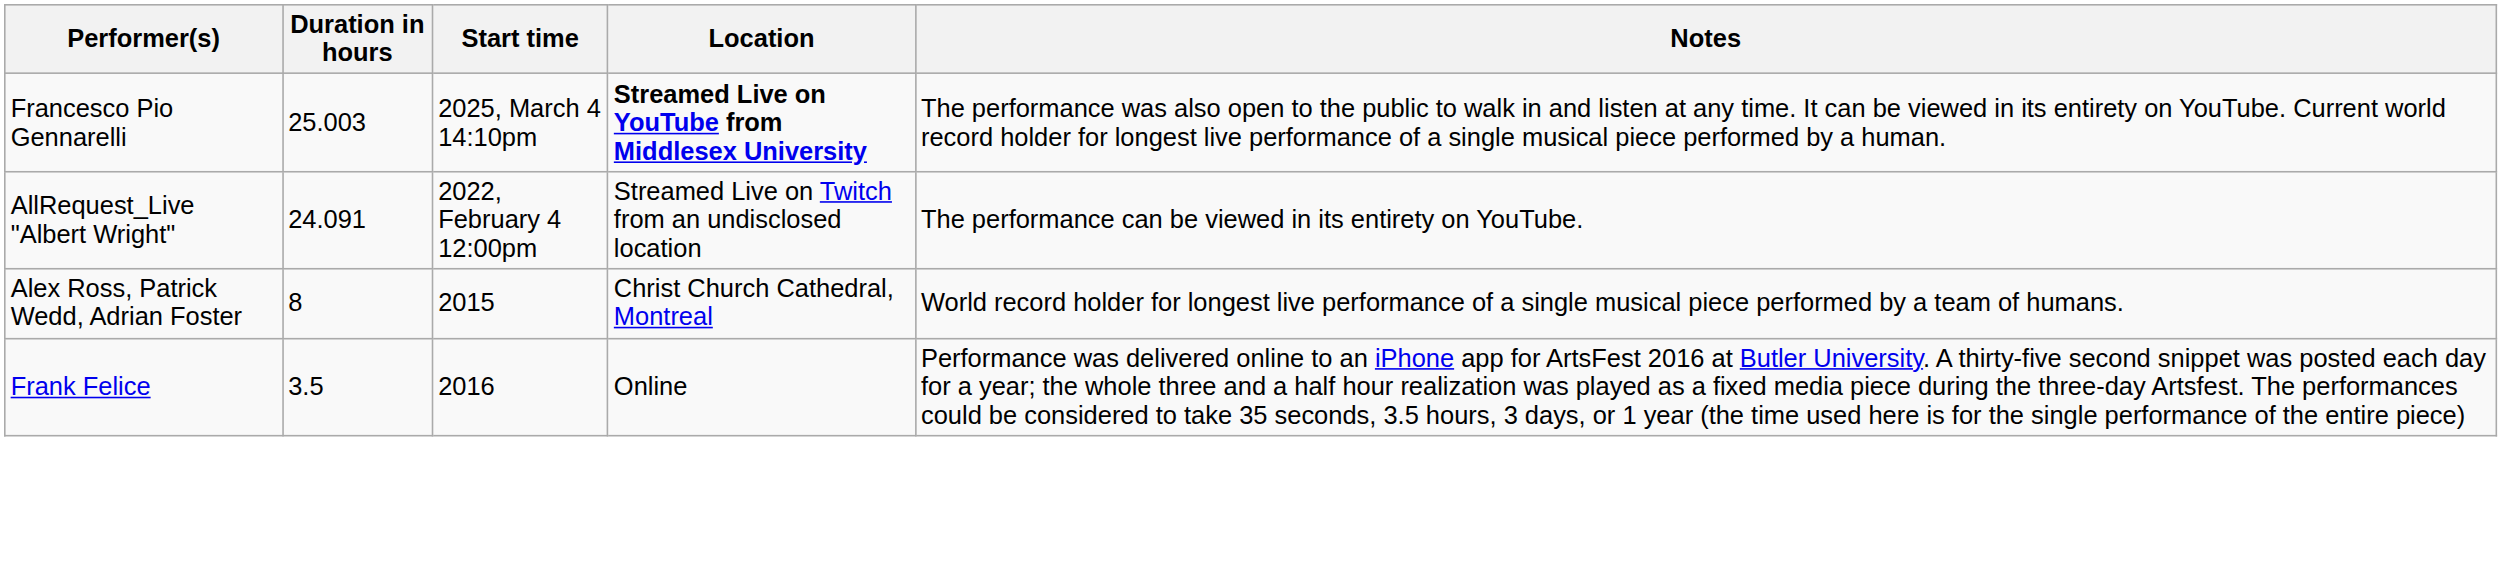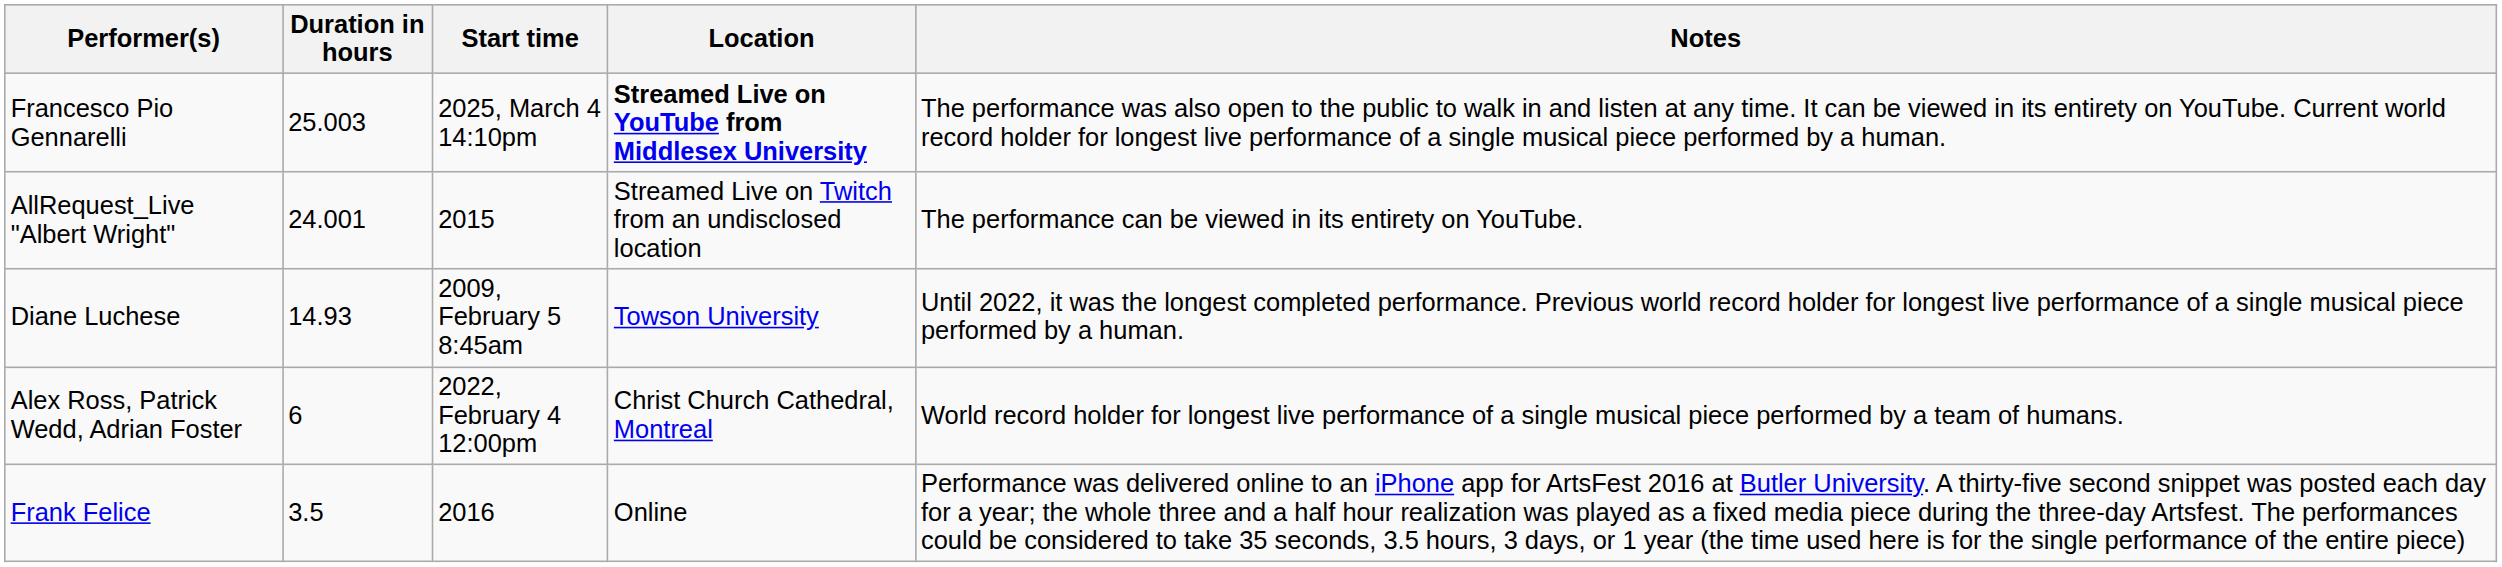AllRequest_Live "Albert Wright" | Duration in hours: 24.091 -> 24.001
AllRequest_Live "Albert Wright" | Start time: 2022, February 4 12:00pm -> 2015
+ row: Diane Luchese | 14.93 | 2009, February 5 8:45am | Towson University | Until 2022, it was the longest completed performance. Previous world record holder for longest live performance of a single musical piece performed by a human.
Alex Ross, Patrick Wedd, Adrian Foster | Duration in hours: 8 -> 6
Alex Ross, Patrick Wedd, Adrian Foster | Start time: 2015 -> 2022, February 4 12:00pm
